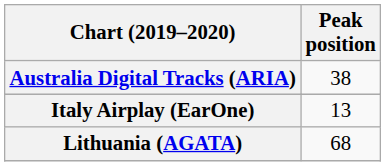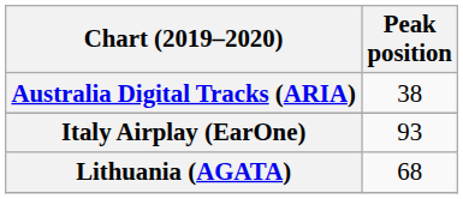Italy Airplay (EarOne) | Peak position: 13 -> 93
